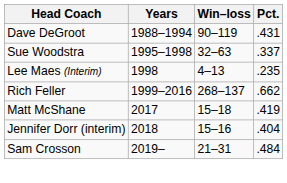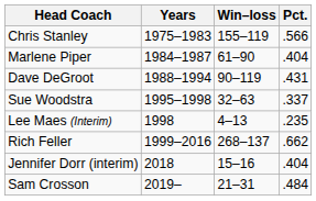+ row: Chris Stanley | 1975–1983 | 155–119 | .566
+ row: Marlene Piper | 1984–1987 | 61–90 | .404
- row: Matt McShane | 2017 | 15–18 | .419
